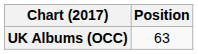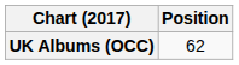UK Albums (OCC) | Position: 63 -> 62
